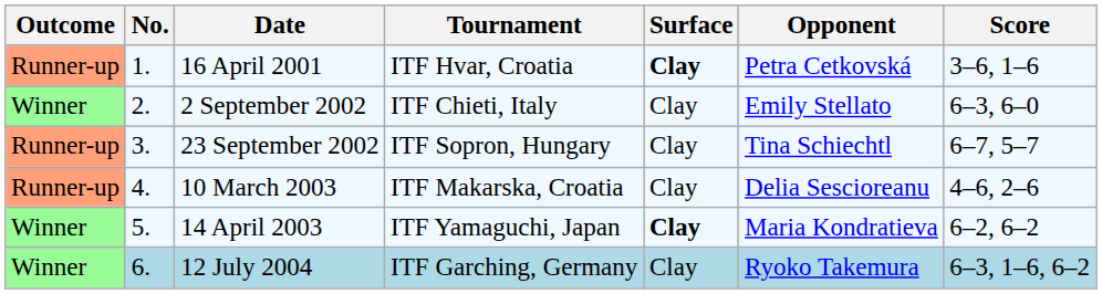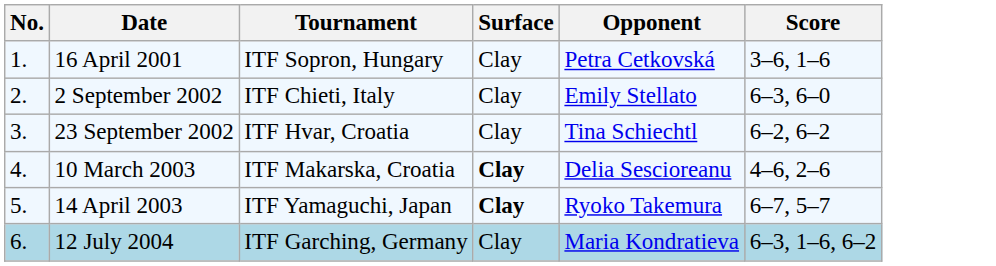- column: Outcome | Runner-up | Winner | Runner-up | Runner-up | Winner | Winner
16 April 2001 | Tournament: ITF Hvar, Croatia -> ITF Sopron, Hungary
16 April 2001 | Surface: bold -> normal
23 September 2002 | Tournament: ITF Sopron, Hungary -> ITF Hvar, Croatia
23 September 2002 | Score: 6–7, 5–7 -> 6–2, 6–2
10 March 2003 | Surface: normal -> bold
14 April 2003 | Opponent: Maria Kondratieva -> Ryoko Takemura
14 April 2003 | Score: 6–2, 6–2 -> 6–7, 5–7
12 July 2004 | Opponent: Ryoko Takemura -> Maria Kondratieva
